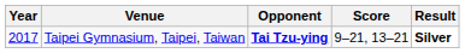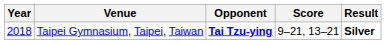Taipei Gymnasium, Taipei, Taiwan | Year: 2017 -> 2018
